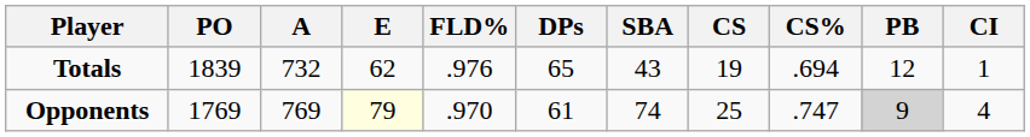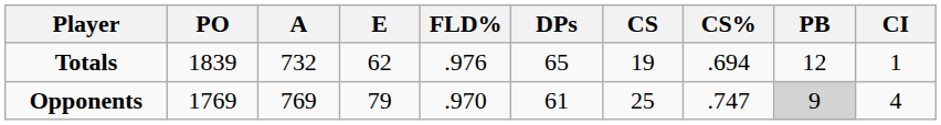- column: SBA | 43 | 74
Opponents | E: lightyellow background -> no background
